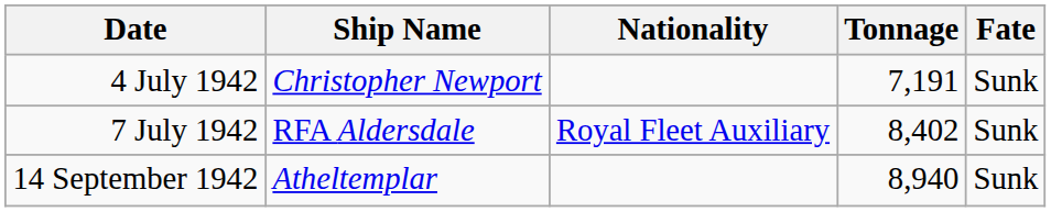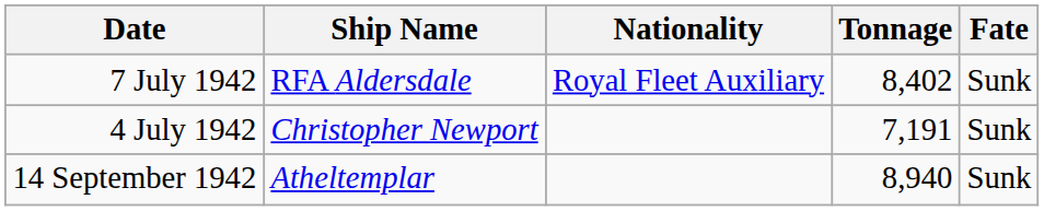rows swapped: 4 July 1942 <-> 7 July 1942
